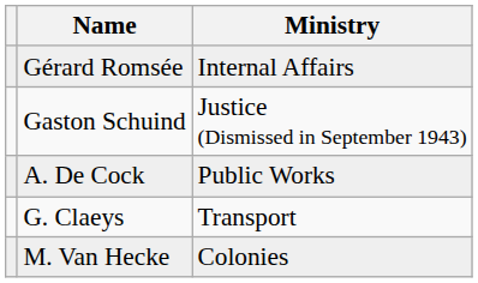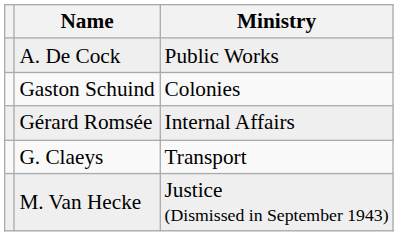rows swapped: Gérard Romsée <-> A. De Cock
Gaston Schuind | Ministry: Justice (Dismissed in September 1943) -> Colonies
M. Van Hecke | Ministry: Colonies -> Justice (Dismissed in September 1943)
